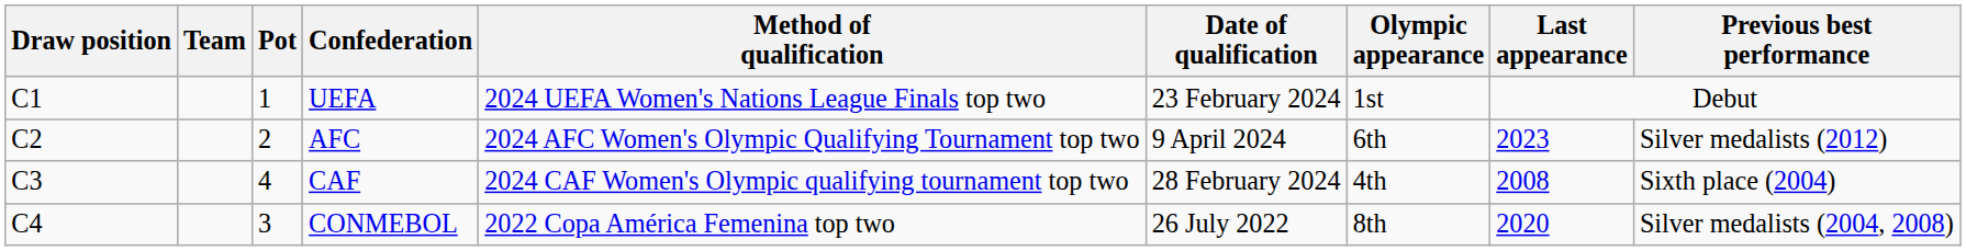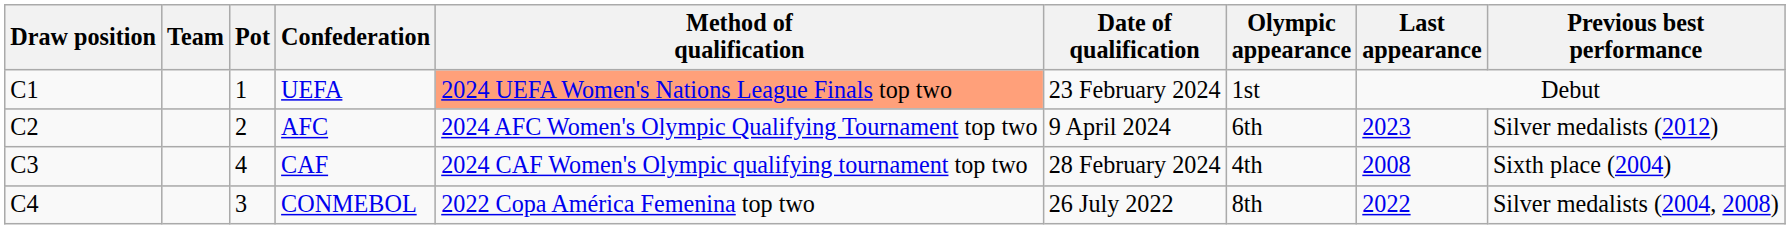UEFA | Method of qualification: no background -> lightsalmon background
CONMEBOL | Last appearance: 2020 -> 2022
